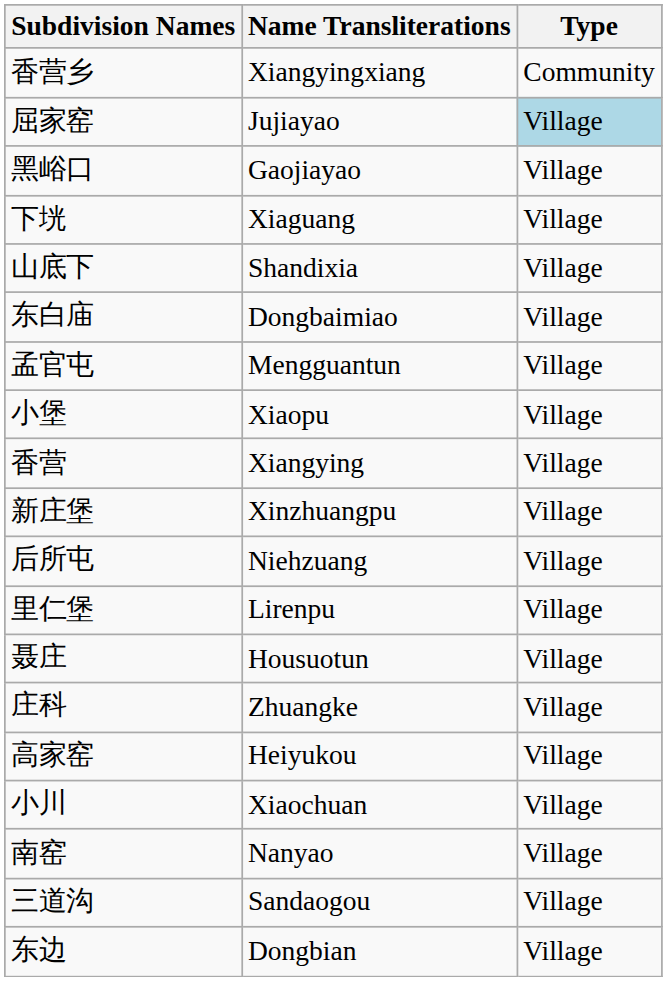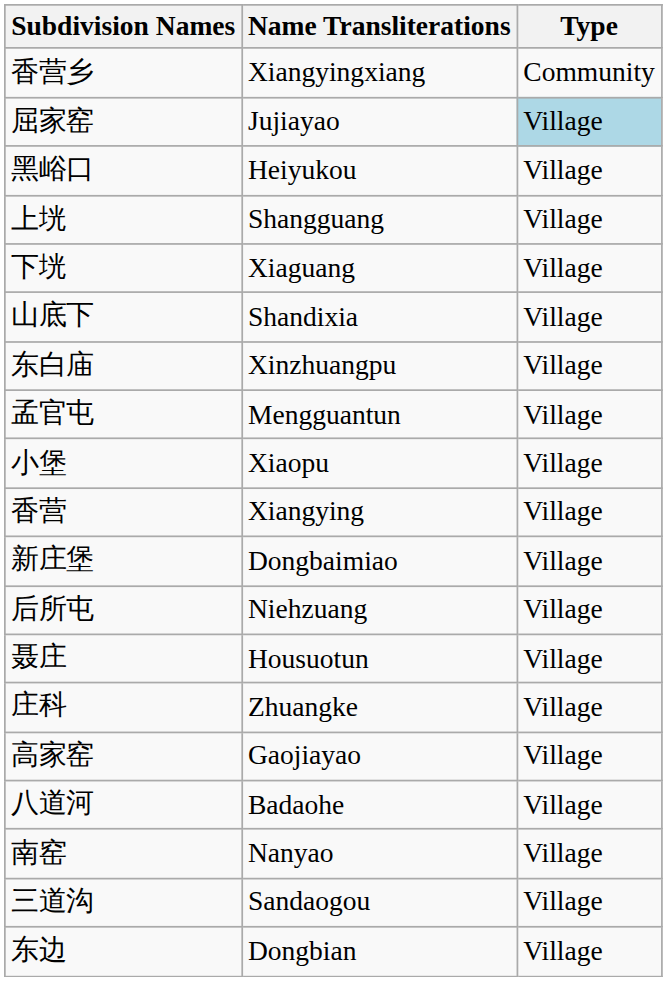黑峪口 | Name Transliterations: Gaojiayao -> Heiyukou
+ row: 上垙 | Shangguang | Village
东白庙 | Name Transliterations: Dongbaimiao -> Xinzhuangpu
新庄堡 | Name Transliterations: Xinzhuangpu -> Dongbaimiao
- row: 里仁堡 | Lirenpu | Village
高家窑 | Name Transliterations: Heiyukou -> Gaojiayao
- row: 小川 | Xiaochuan | Village
+ row: 八道河 | Badaohe | Village
